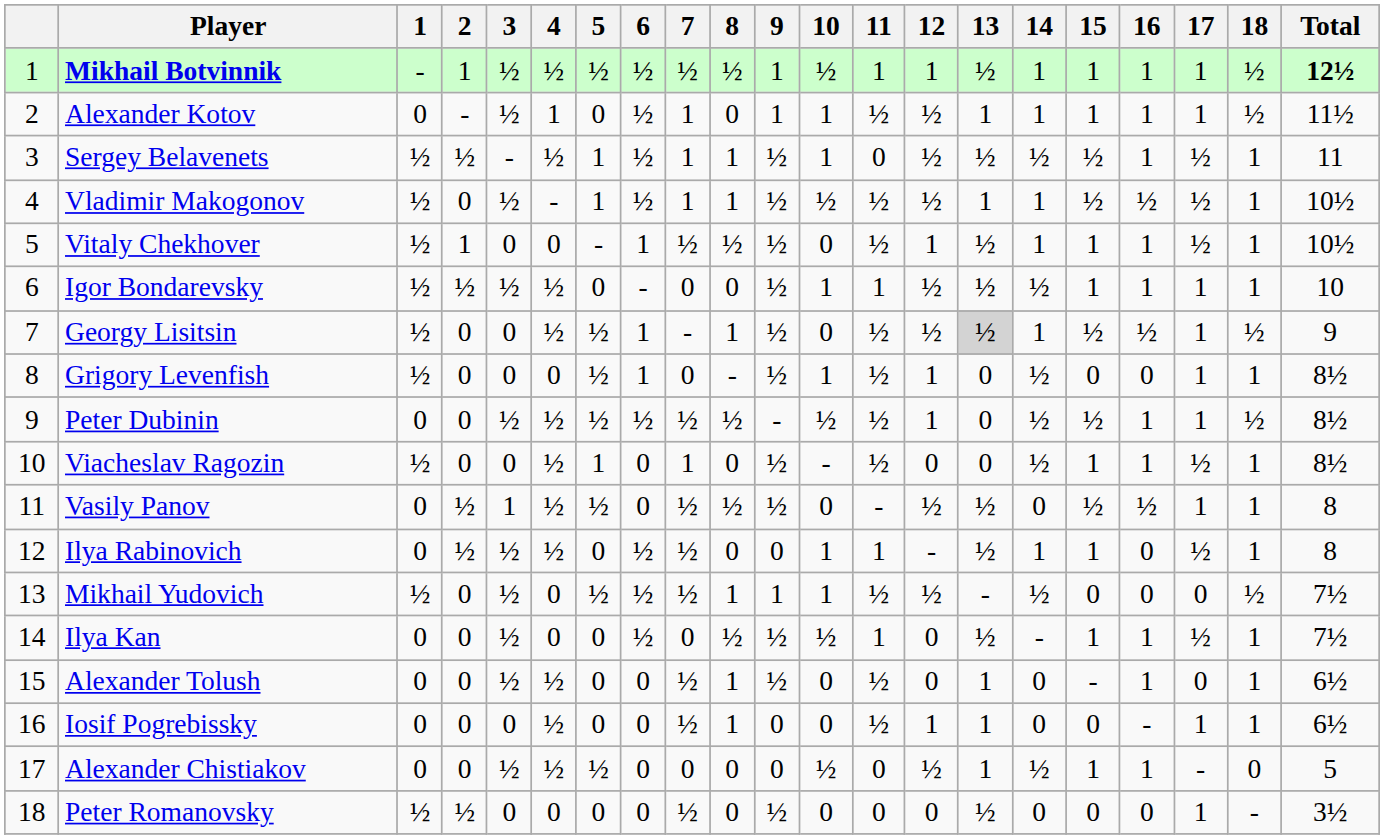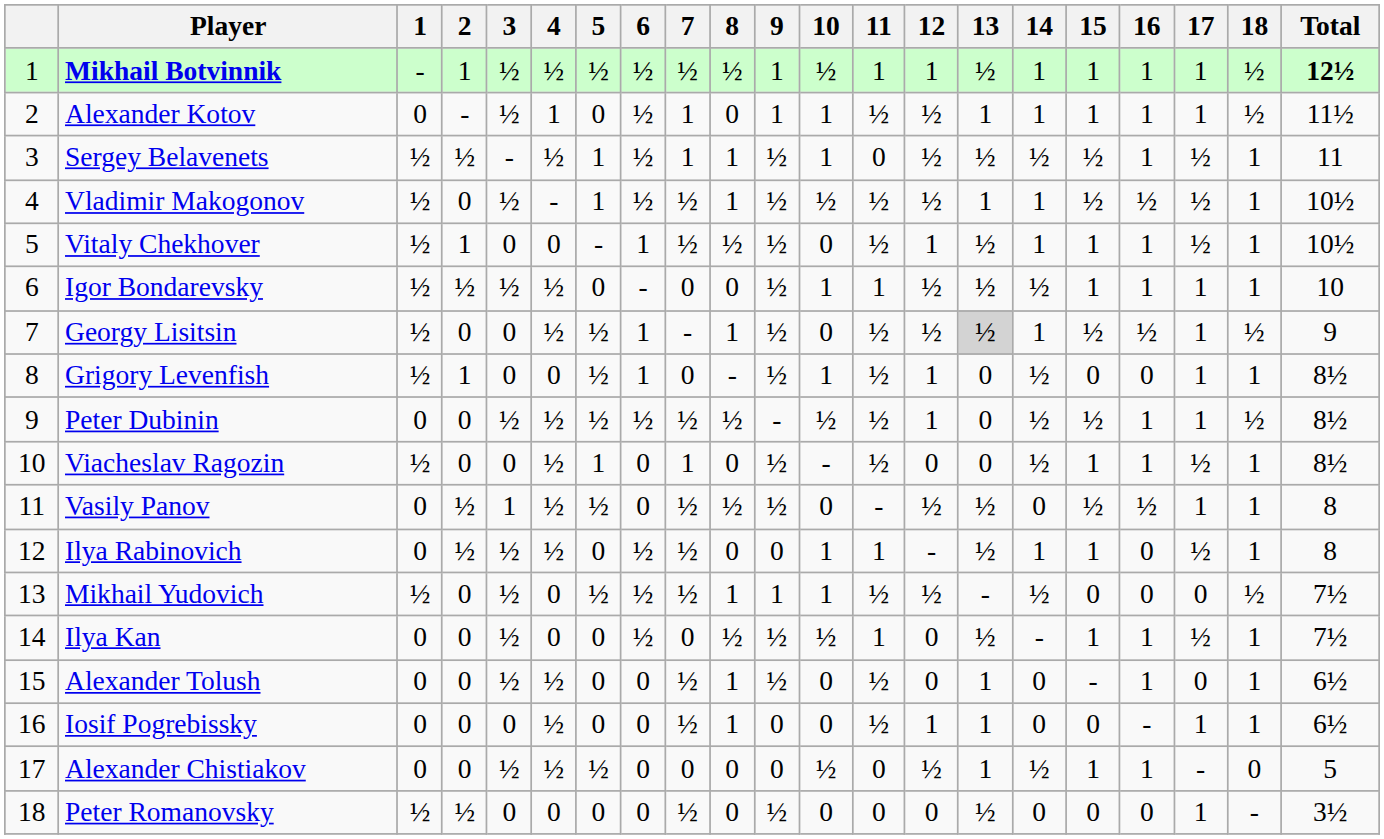Vladimir Makogonov | 7: 1 -> ½
Grigory Levenfish | 2: 0 -> 1
